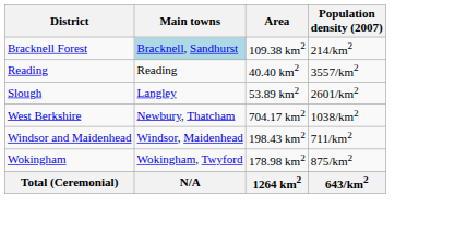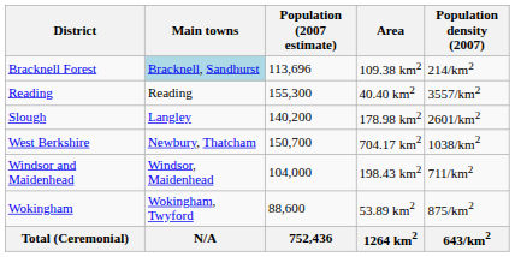+ column: Population (2007 estimate) | 113,696 | 155,300 | 140,200 | 150,700 | 104,000 | 88,600 | 752,436
Slough | Area: 53.89 km2 -> 178.98 km2
Wokingham | Area: 178.98 km2 -> 53.89 km2
